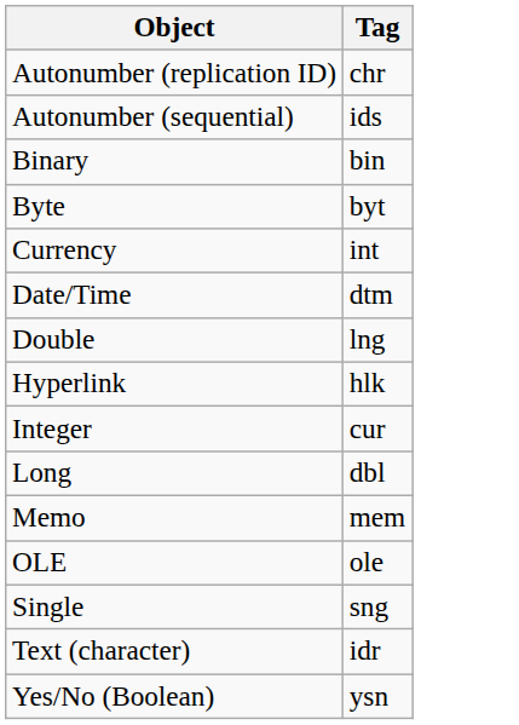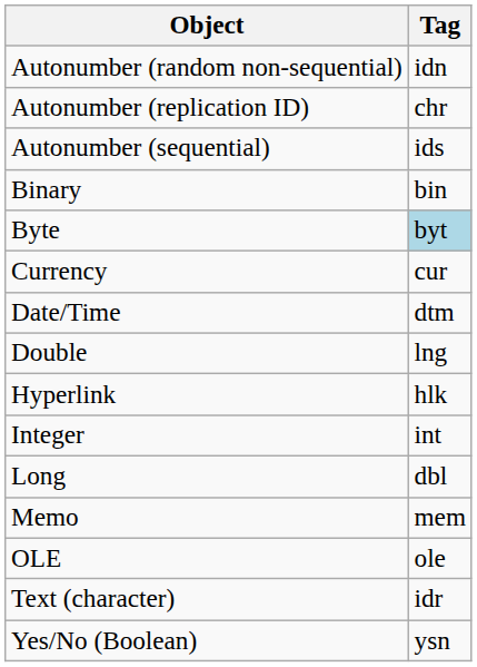+ row: Autonumber (random non-sequential) | idn
Byte | Tag: no background -> lightblue background
Currency | Tag: int -> cur
Integer | Tag: cur -> int
- row: Single | sng
